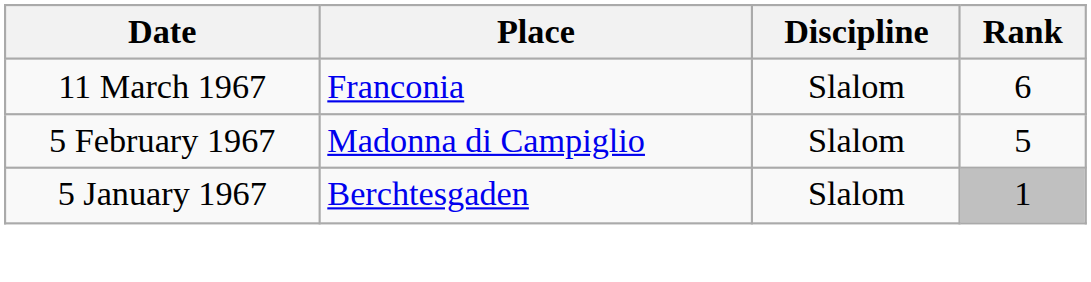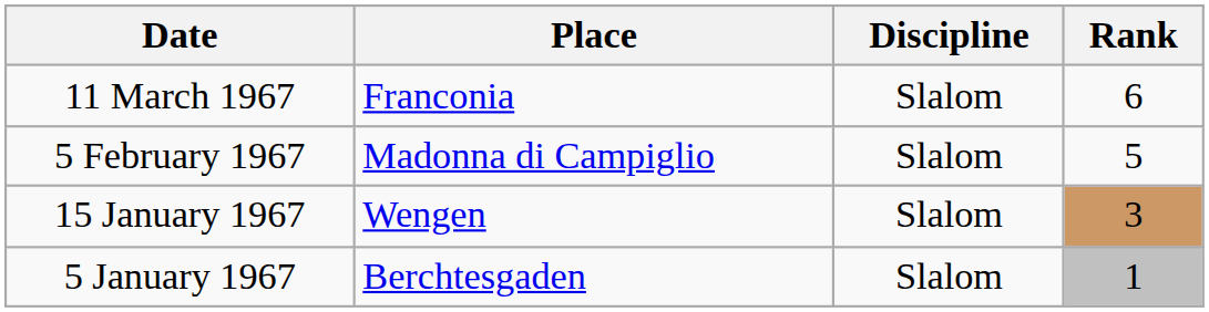+ row: 15 January 1967 | Wengen | Slalom | 3
